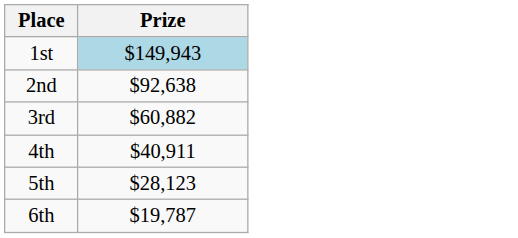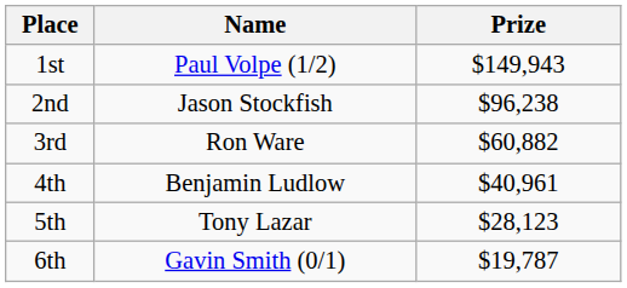+ column: Name | Paul Volpe (1/2) | Jason Stockfish | Ron Ware | Benjamin Ludlow | Tony Lazar | Gavin Smith (0/1)
1st | Prize: lightblue background -> no background
2nd | Prize: $92,638 -> $96,238
4th | Prize: $40,911 -> $40,961
